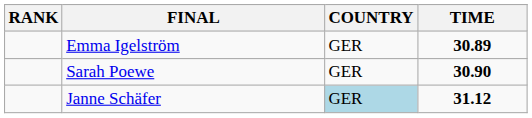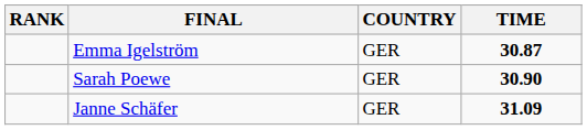Emma Igelström | TIME: 30.89 -> 30.87
Janne Schäfer | COUNTRY: lightblue background -> no background
Janne Schäfer | TIME: 31.12 -> 31.09
